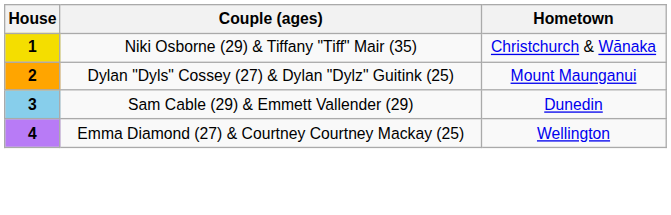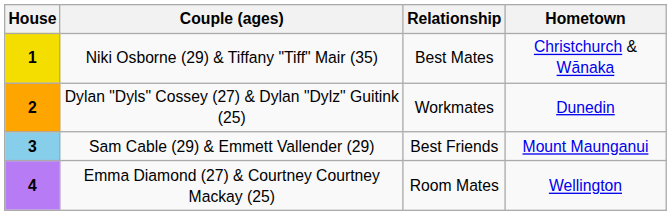+ column: Relationship | Best Mates | Workmates | Best Friends | Room Mates
2 | Hometown: Mount Maunganui -> Dunedin
3 | Hometown: Dunedin -> Mount Maunganui
